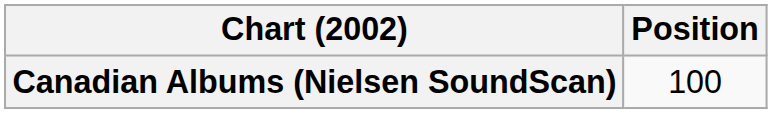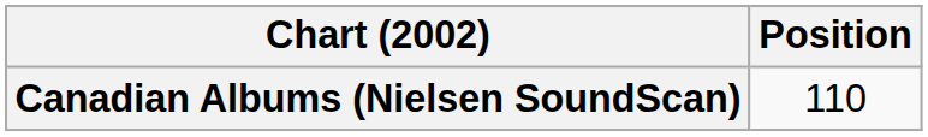Canadian Albums (Nielsen SoundScan) | Position: 100 -> 110
